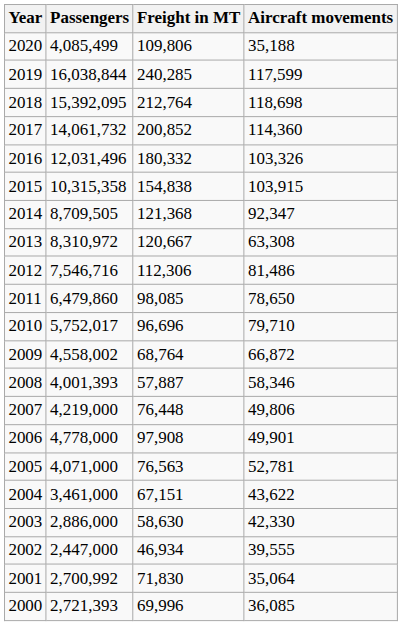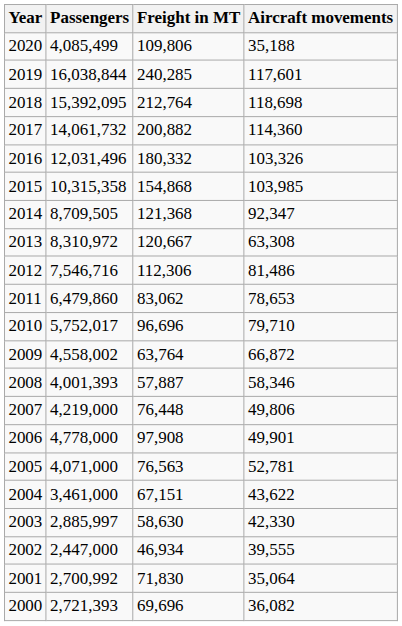2019 | Aircraft movements: 117,599 -> 117,601
2017 | Freight in MT: 200,852 -> 200,882
2015 | Freight in MT: 154,838 -> 154,868
2015 | Aircraft movements: 103,915 -> 103,985
2011 | Freight in MT: 98,085 -> 83,062
2011 | Aircraft movements: 78,650 -> 78,653
2009 | Freight in MT: 68,764 -> 63,764
2003 | Passengers: 2,886,000 -> 2,885,997
2000 | Freight in MT: 69,996 -> 69,696
2000 | Aircraft movements: 36,085 -> 36,082
